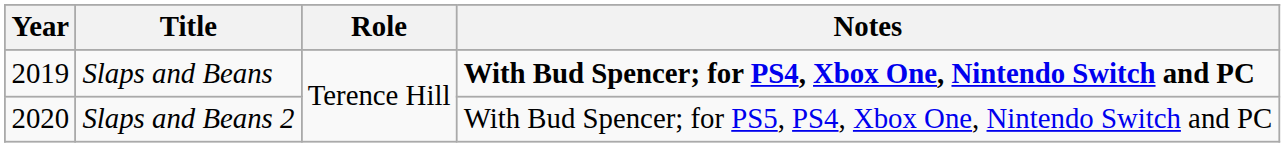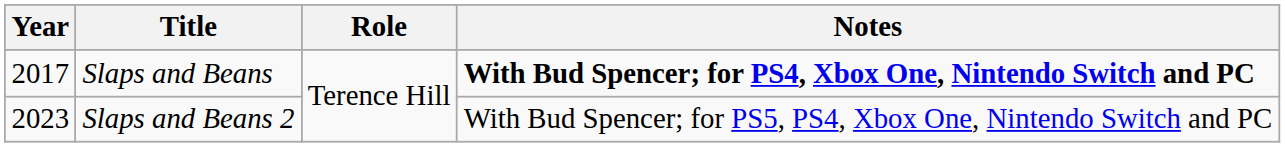Slaps and Beans | Year: 2019 -> 2017
Slaps and Beans 2 | Year: 2020 -> 2023
